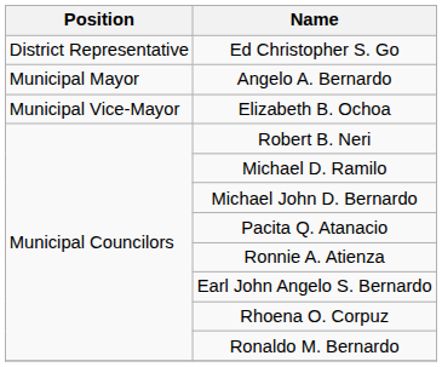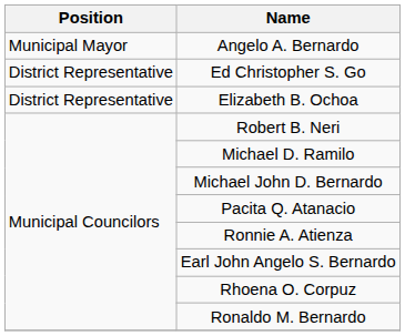rows swapped: Ed Christopher S. Go <-> Angelo A. Bernardo
Elizabeth B. Ochoa | Position: Municipal Vice-Mayor -> District Representative
